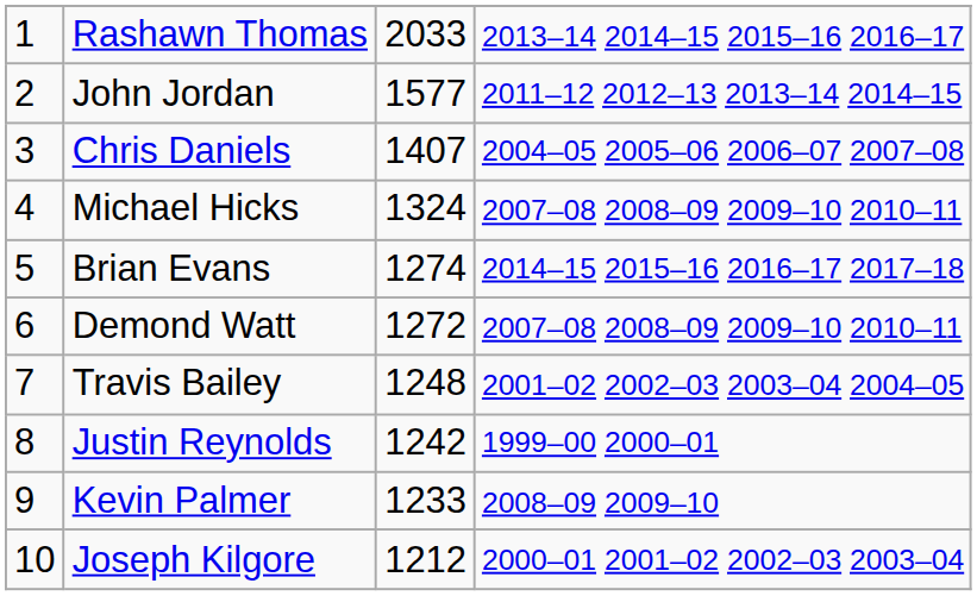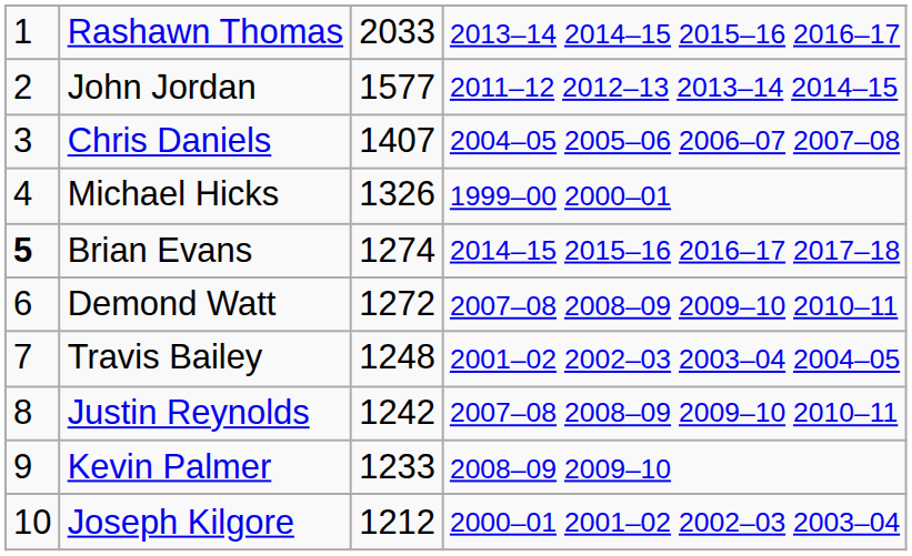Michael Hicks | column 3: 1324 -> 1326
Michael Hicks | column 4: 2007–08 2008–09 2009–10 2010–11 -> 1999–00 2000–01
Brian Evans | column 1: normal -> bold
Justin Reynolds | column 4: 1999–00 2000–01 -> 2007–08 2008–09 2009–10 2010–11
